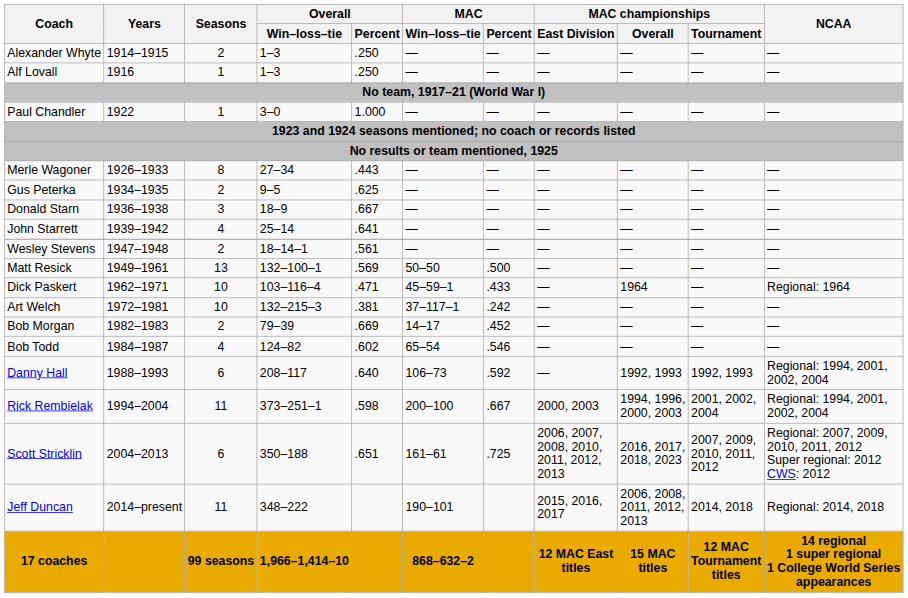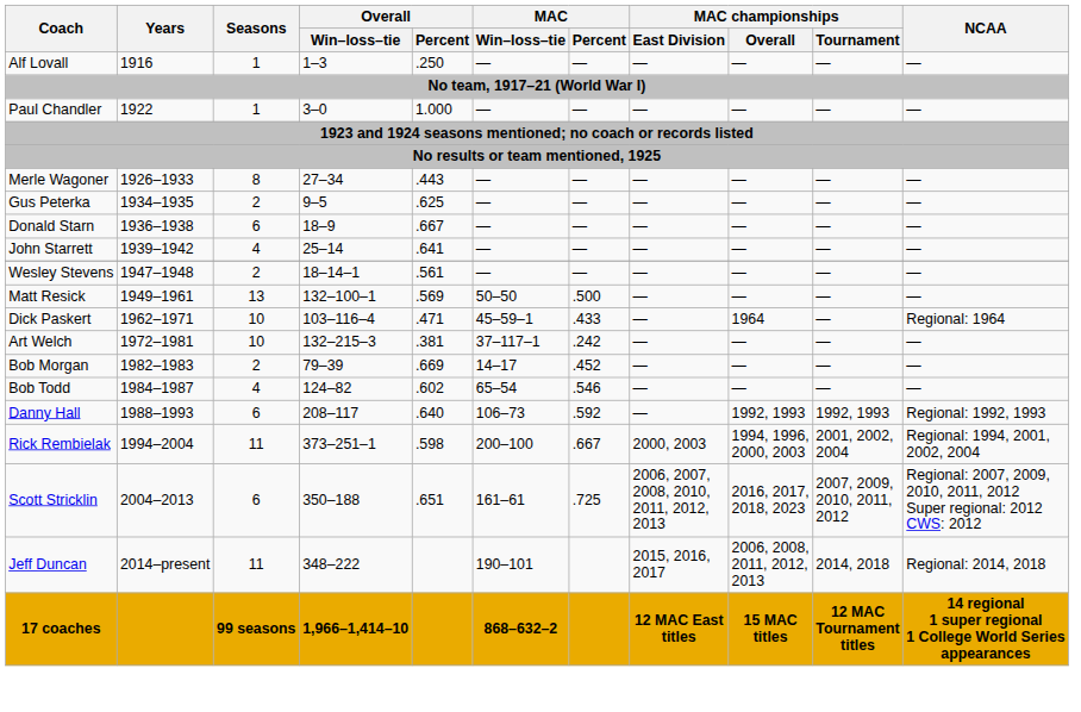- row: Alexander Whyte | 1914–1915 | 2 | 1–3 | .250 | — | — | — | — | — | —
Donald Starn | Seasons: 3 -> 6
Danny Hall | NCAA: Regional: 1994, 2001, 2002, 2004 -> Regional: 1992, 1993
